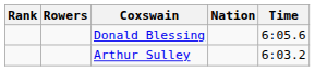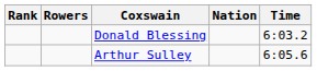Donald Blessing | Time: 6:05.6 -> 6:03.2
Arthur Sulley | Time: 6:03.2 -> 6:05.6
